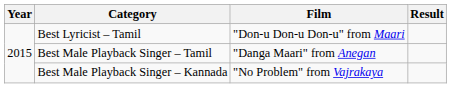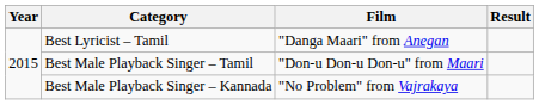Best Lyricist – Tamil | Film: "Don-u Don-u Don-u" from Maari -> "Danga Maari" from Anegan
Best Male Playback Singer – Tamil | Film: "Danga Maari" from Anegan -> "Don-u Don-u Don-u" from Maari
